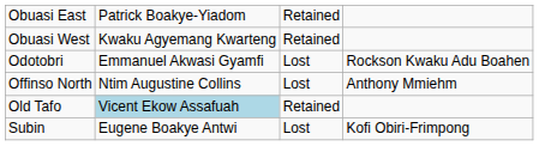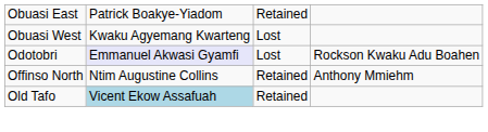Obuasi West | column 3: Retained -> Lost
Odotobri | column 2: no background -> lavender background
Offinso North | column 3: Lost -> Retained
- row: Subin | Eugene Boakye Antwi | Lost | Kofi Obiri-Frimpong
